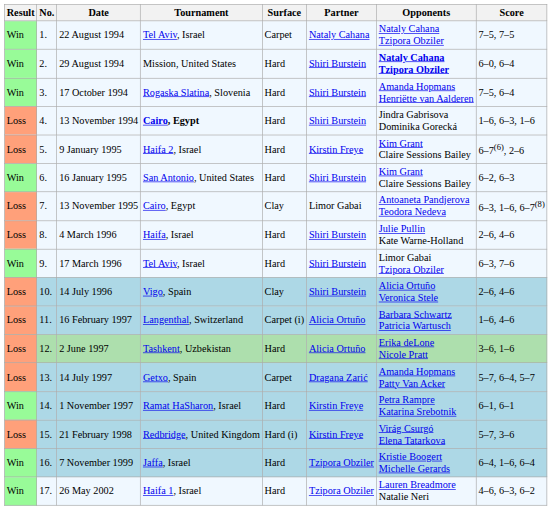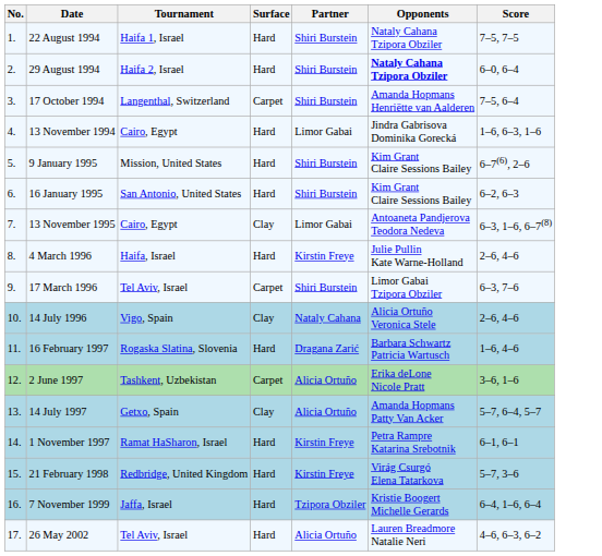- column: Result | Win | Win | Win | Loss | Loss | Win | Loss | Loss | Win | Loss | Loss | Loss | Loss | Win | Loss | Win | Win
22 August 1994 | Tournament: Tel Aviv, Israel -> Haifa 1, Israel
22 August 1994 | Surface: Carpet -> Hard
22 August 1994 | Partner: Nataly Cahana -> Shiri Burstein
29 August 1994 | Tournament: Mission, United States -> Haifa 2, Israel
17 October 1994 | Tournament: Rogaska Slatina, Slovenia -> Langenthal, Switzerland
17 October 1994 | Surface: Hard -> Carpet
13 November 1994 | Tournament: bold -> normal
13 November 1994 | Partner: Shiri Burstein -> Limor Gabai
9 January 1995 | Tournament: Haifa 2, Israel -> Mission, United States
9 January 1995 | Partner: Kirstin Freye -> Shiri Burstein
4 March 1996 | Partner: Shiri Burstein -> Kirstin Freye
17 March 1996 | Surface: Hard -> Carpet
14 July 1996 | Partner: Shiri Burstein -> Nataly Cahana
16 February 1997 | Tournament: Langenthal, Switzerland -> Rogaska Slatina, Slovenia
16 February 1997 | Surface: Carpet (i) -> Hard
16 February 1997 | Partner: Alicia Ortuño -> Dragana Zarić
2 June 1997 | Surface: Hard -> Carpet
14 July 1997 | Surface: Carpet -> Clay
14 July 1997 | Partner: Dragana Zarić -> Alicia Ortuño
21 February 1998 | Surface: Hard (i) -> Hard
26 May 2002 | Tournament: Haifa 1, Israel -> Tel Aviv, Israel
26 May 2002 | Partner: Tzipora Obziler -> Alicia Ortuño
